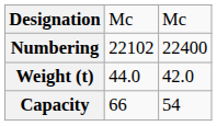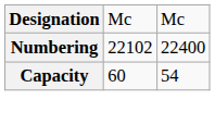- row: Weight (t) | 44.0 | 42.0
Capacity | column 2: 66 -> 60
